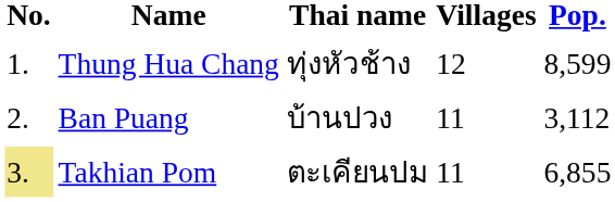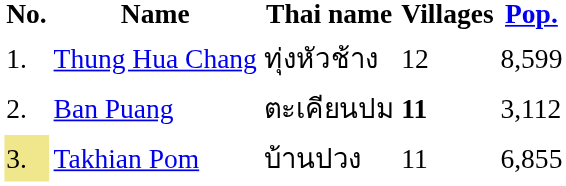Ban Puang | Thai name: บ้านปวง -> ตะเคียนปม
Ban Puang | Villages: normal -> bold
Takhian Pom | Thai name: ตะเคียนปม -> บ้านปวง
